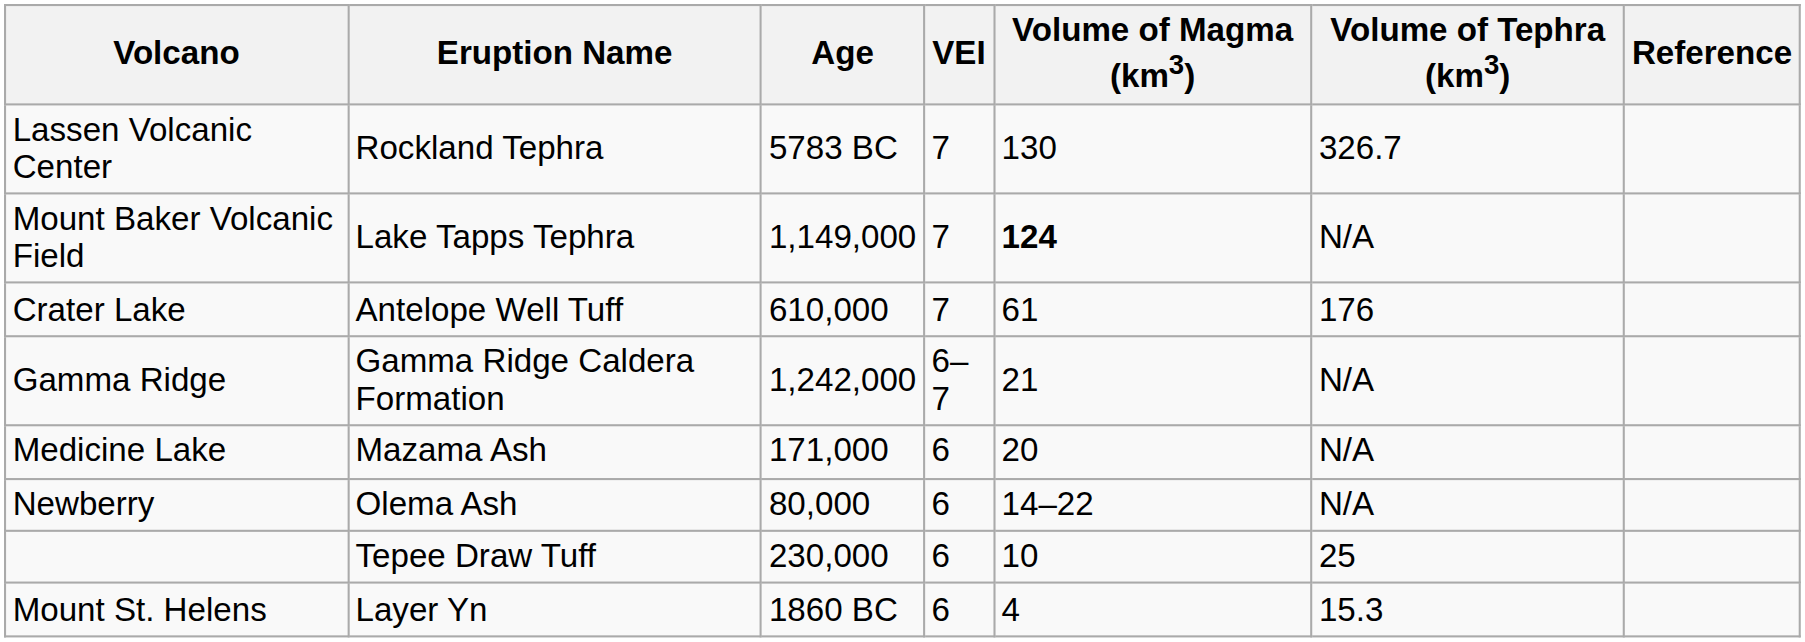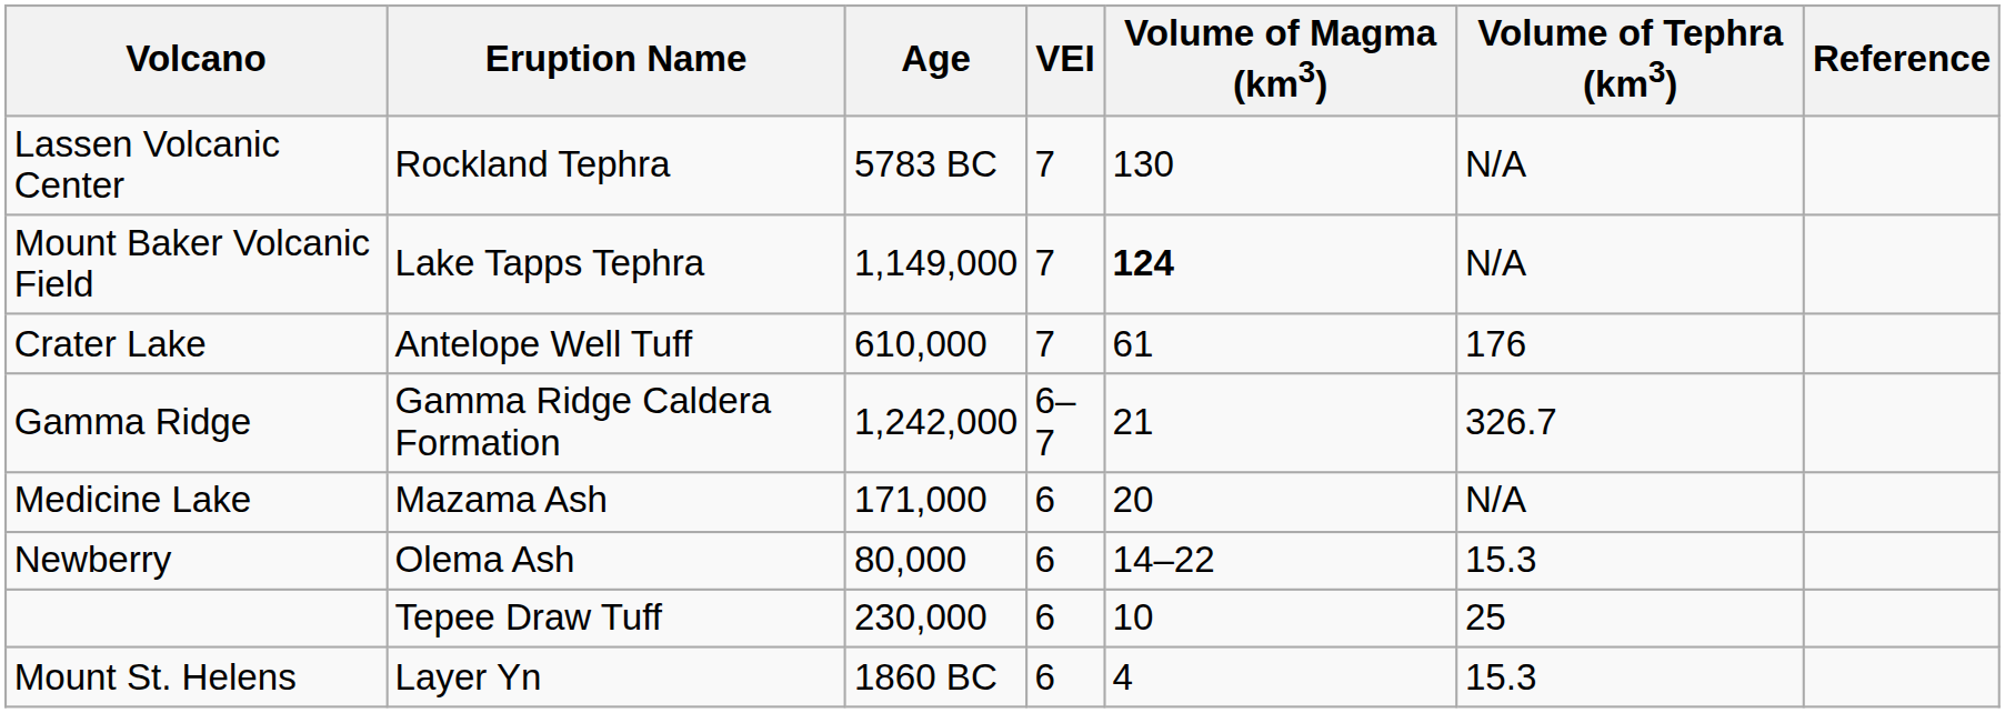Lassen Volcanic Center | Volume of Tephra (km3): 326.7 -> N/A
Gamma Ridge | Volume of Tephra (km3): N/A -> 326.7
Newberry | Volume of Tephra (km3): N/A -> 15.3
